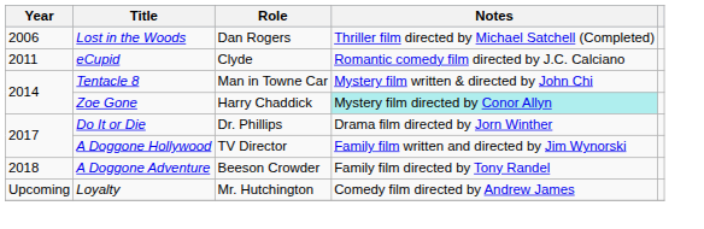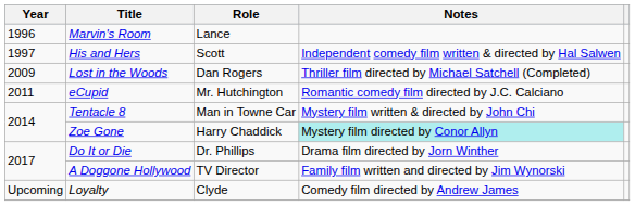+ row: 1996 | Marvin's Room | Lance
+ row: 1997 | His and Hers | Scott | Independent comedy film written & directed by Hal Salwen
Lost in the Woods | Year: 2006 -> 2009
eCupid | Role: Clyde -> Mr. Hutchington
- row: 2018 | A Doggone Adventure | Beeson Crowder | Family film directed by Tony Randel
Loyalty | Role: Mr. Hutchington -> Clyde
